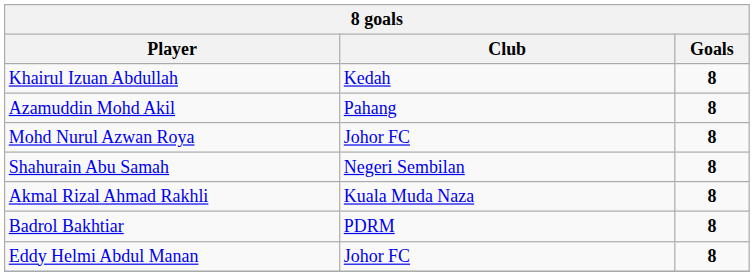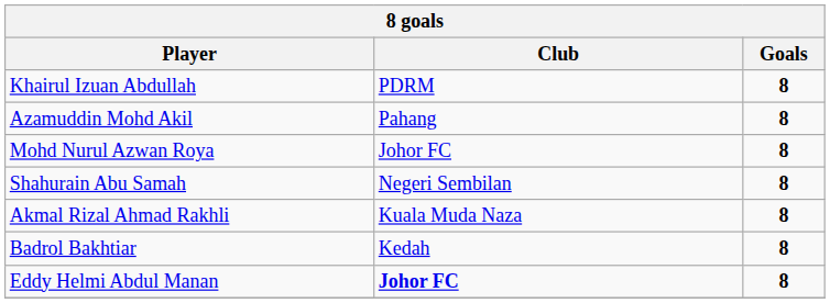Khairul Izuan Abdullah | Club: Kedah -> PDRM
Badrol Bakhtiar | Club: PDRM -> Kedah
Eddy Helmi Abdul Manan | Club: normal -> bold
